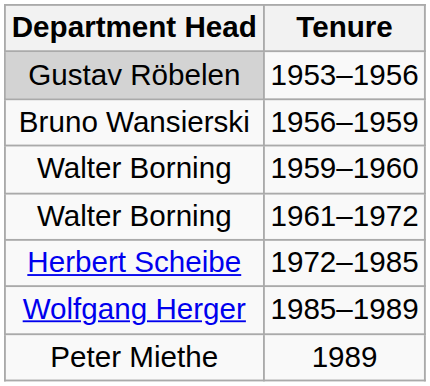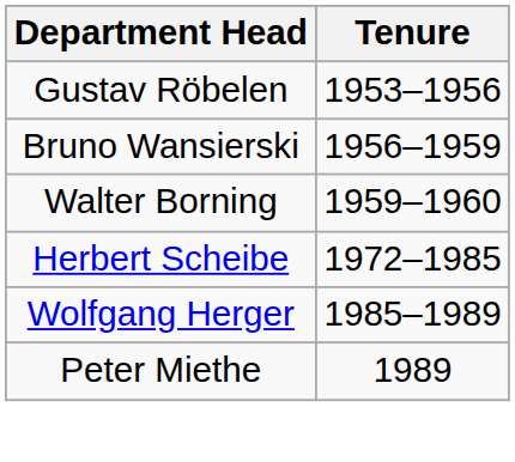1953–1956 | Department Head: lightgrey background -> no background
- row: Walter Borning | 1961–1972
